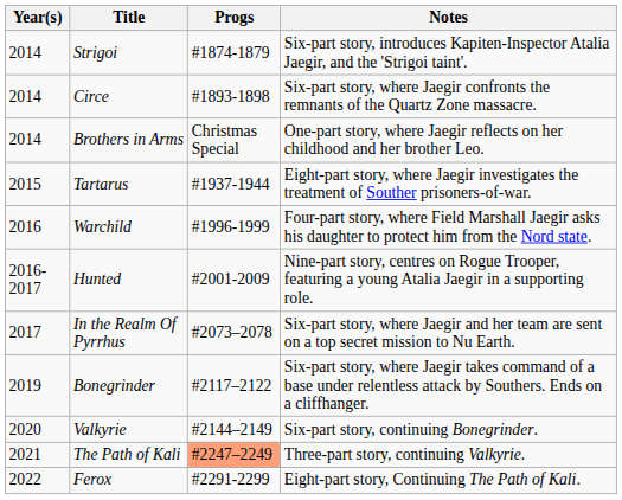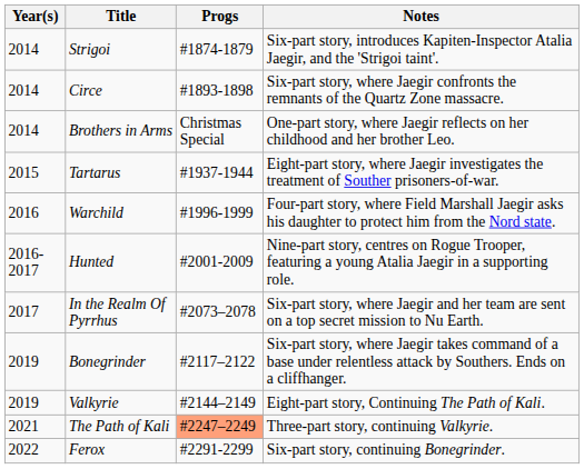Valkyrie | Year(s): 2020 -> 2019
Valkyrie | Notes: Six-part story, continuing Bonegrinder. -> Eight-part story, Continuing The Path of Kali.
Ferox | Notes: Eight-part story, Continuing The Path of Kali. -> Six-part story, continuing Bonegrinder.
